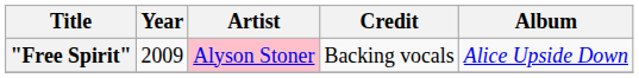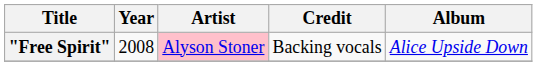"Free Spirit" | Year: 2009 -> 2008
